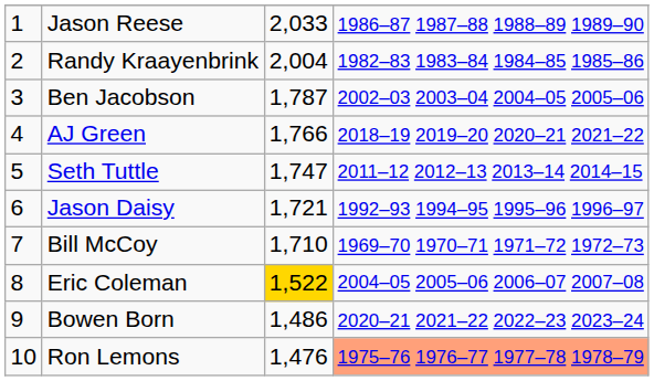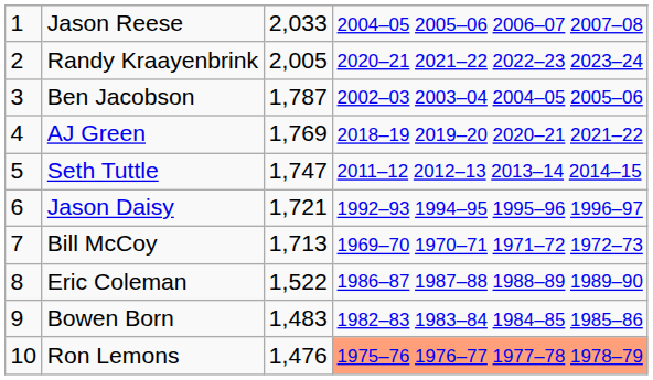Jason Reese | column 4: 1986–87 1987–88 1988–89 1989–90 -> 2004–05 2005–06 2006–07 2007–08
Randy Kraayenbrink | column 3: 2,004 -> 2,005
Randy Kraayenbrink | column 4: 1982–83 1983–84 1984–85 1985–86 -> 2020–21 2021–22 2022–23 2023–24
AJ Green | column 3: 1,766 -> 1,769
Bill McCoy | column 3: 1,710 -> 1,713
Eric Coleman | column 3: gold background -> no background
Eric Coleman | column 4: 2004–05 2005–06 2006–07 2007–08 -> 1986–87 1987–88 1988–89 1989–90
Bowen Born | column 3: 1,486 -> 1,483
Bowen Born | column 4: 2020–21 2021–22 2022–23 2023–24 -> 1982–83 1983–84 1984–85 1985–86
